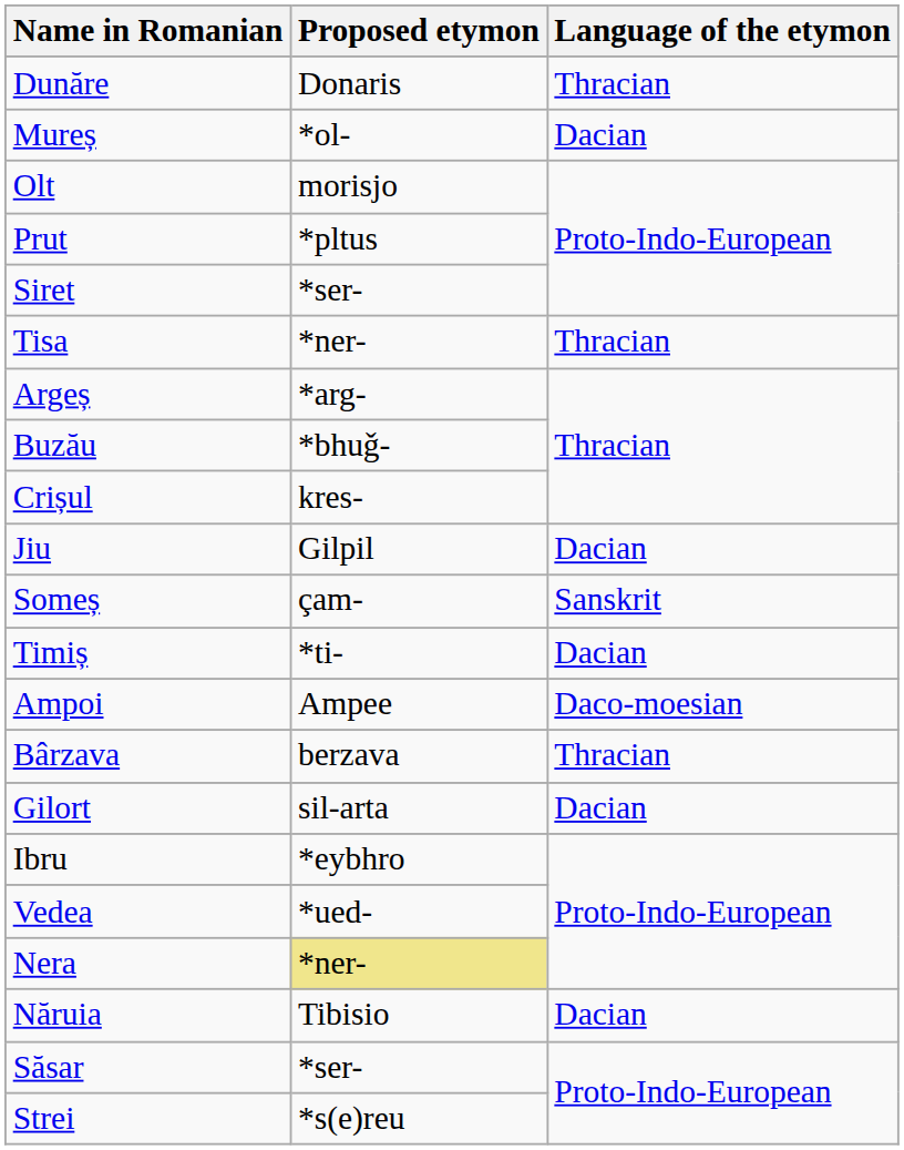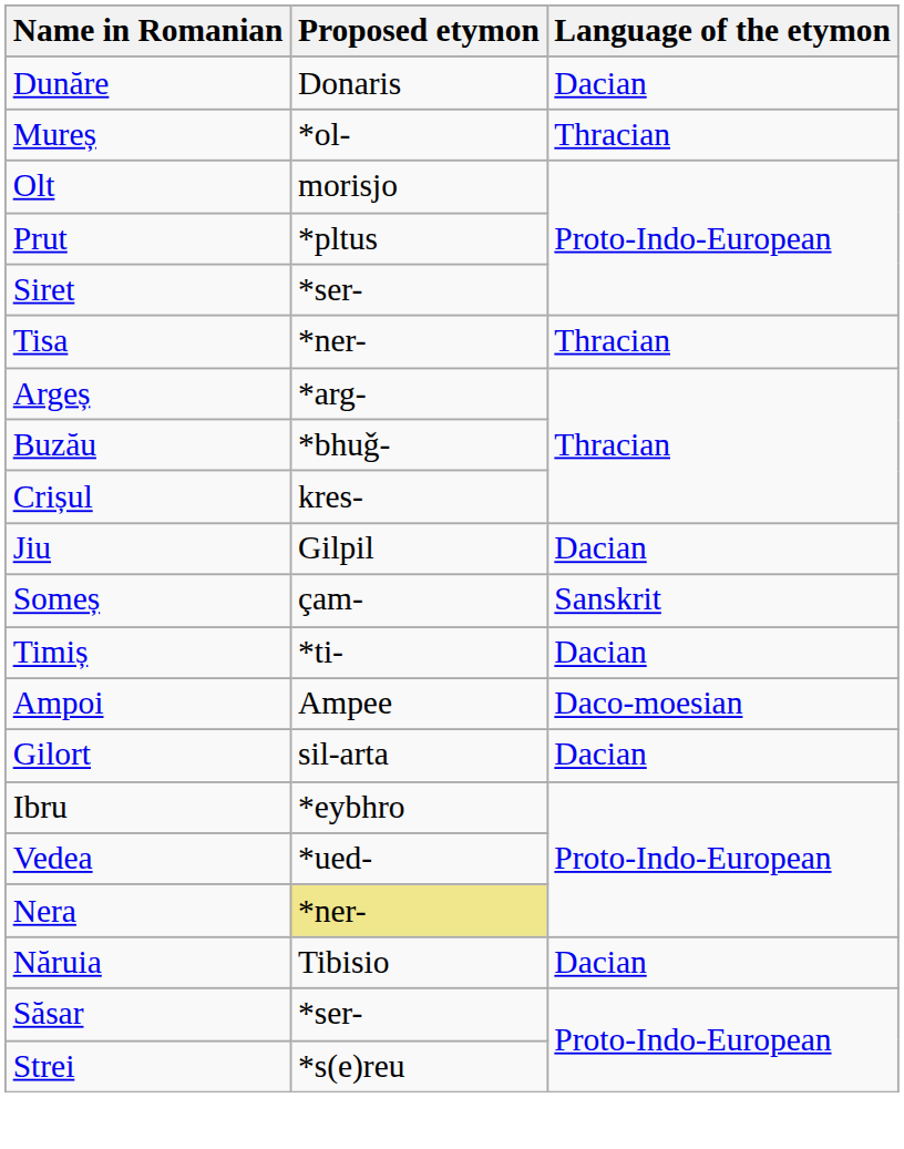Dunăre | Language of the etymon: Thracian -> Dacian
Mureș | Language of the etymon: Dacian -> Thracian
- row: Bârzava | berzava | Thracian
